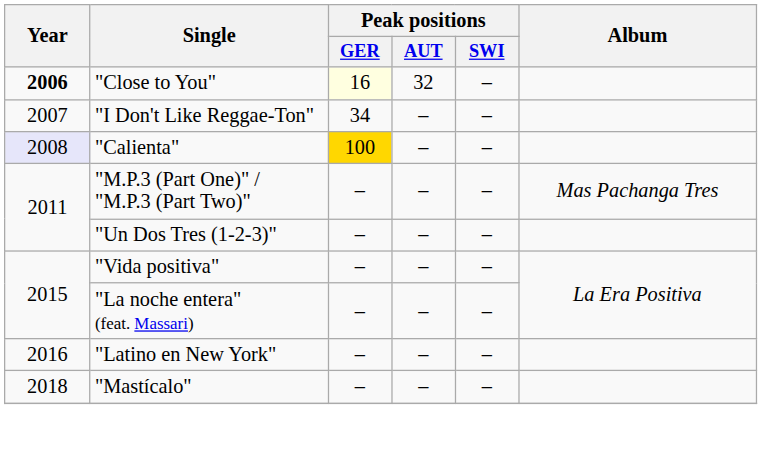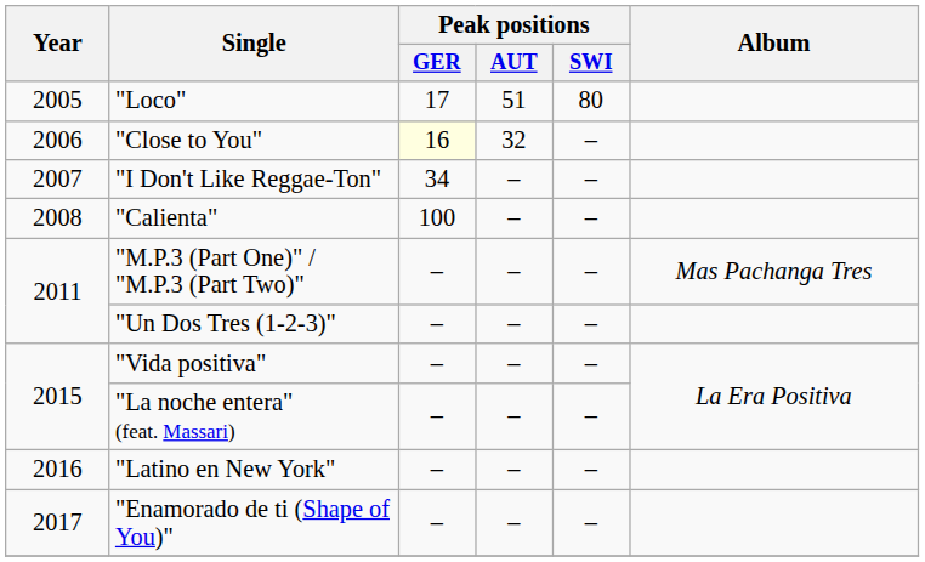+ row: 2005 | "Loco" | 17 | 51 | 80
"Close to You" | Year: bold -> normal
"Calienta" | Year: lavender background -> no background
"Calienta" | Peak positions / GER: gold background -> no background
+ row: 2017 | "Enamorado de ti (Shape of You)" | – | – | –
- row: 2018 | "Mastícalo" | – | – | –
